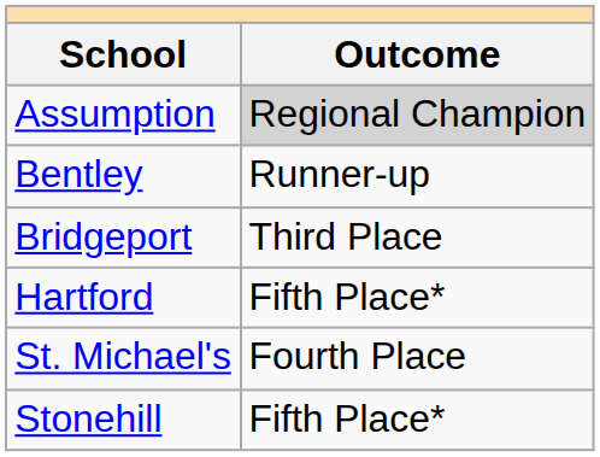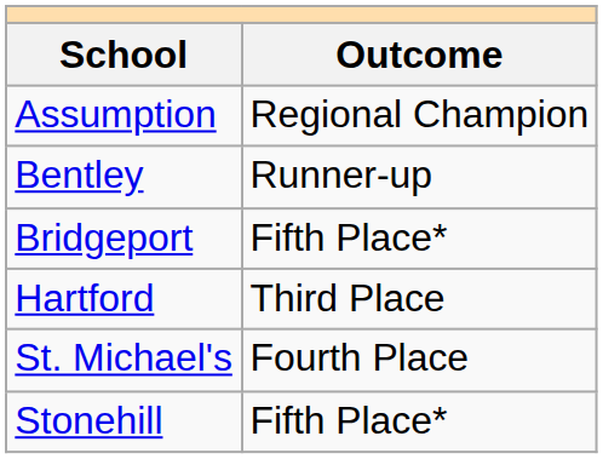Assumption | Outcome: lightgrey background -> no background
Bridgeport | Outcome: Third Place -> Fifth Place*
Hartford | Outcome: Fifth Place* -> Third Place
